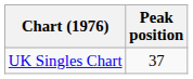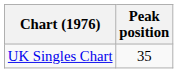UK Singles Chart | Peak position: 37 -> 35
